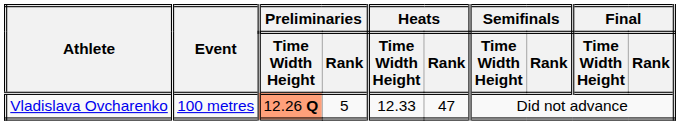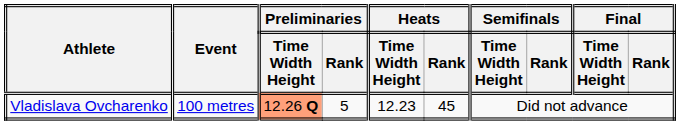Vladislava Ovcharenko | Heats / Time Width Height: 12.33 -> 12.23
Vladislava Ovcharenko | Heats / Rank: 47 -> 45
